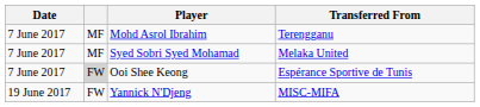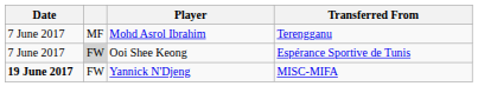- row: 7 June 2017 | MF | Syed Sobri Syed Mohamad | Melaka United
Yannick N'Djeng | Date: normal -> bold
